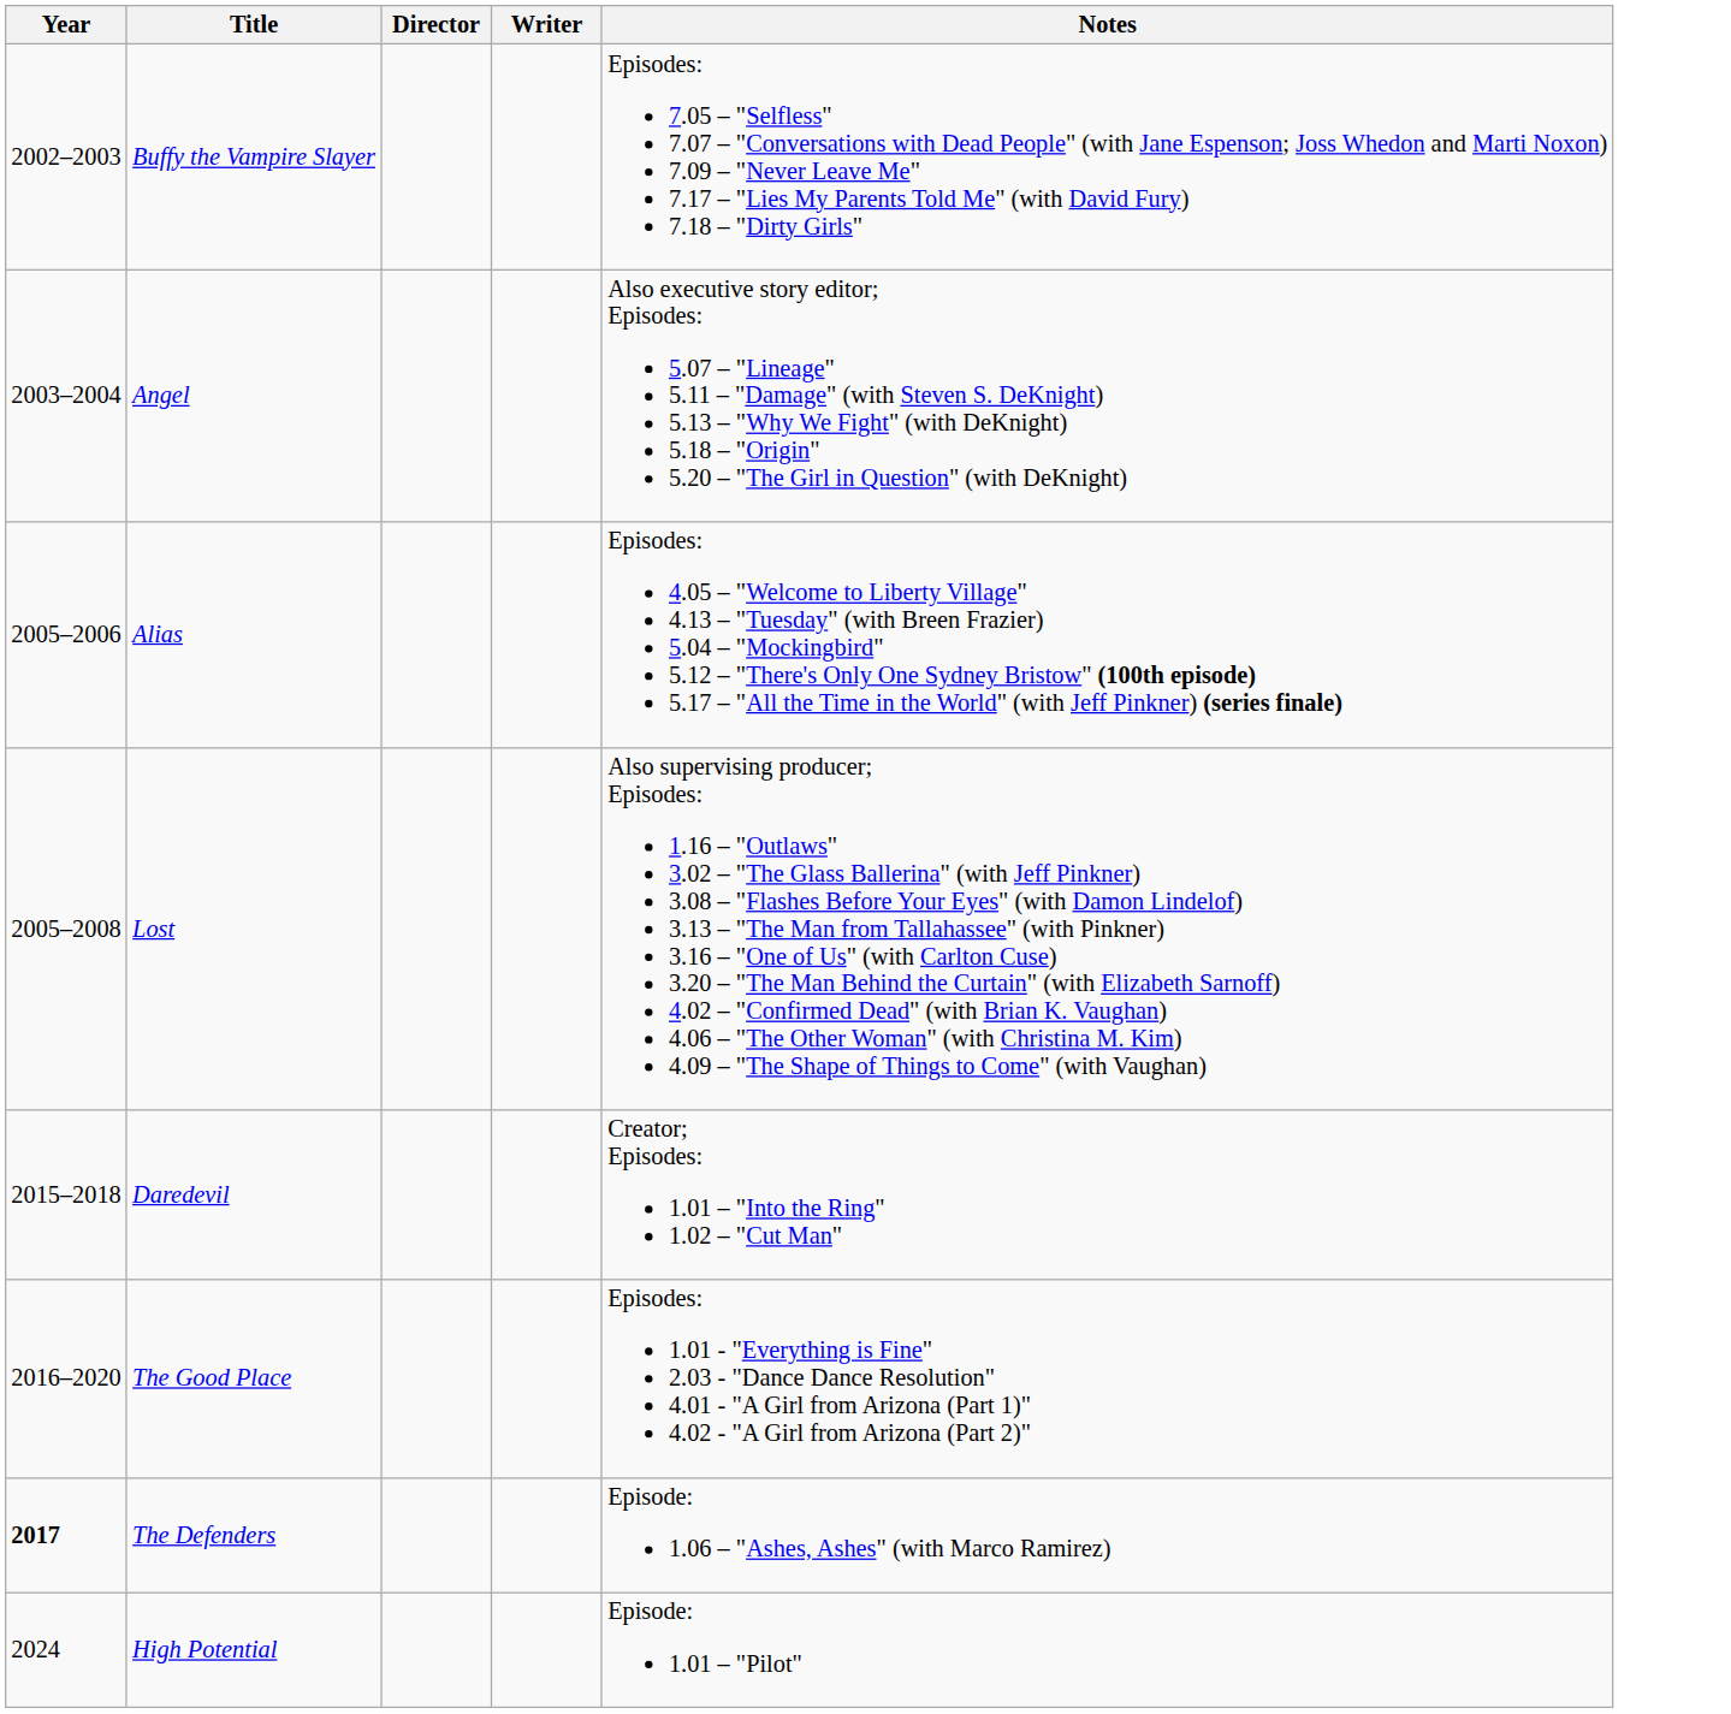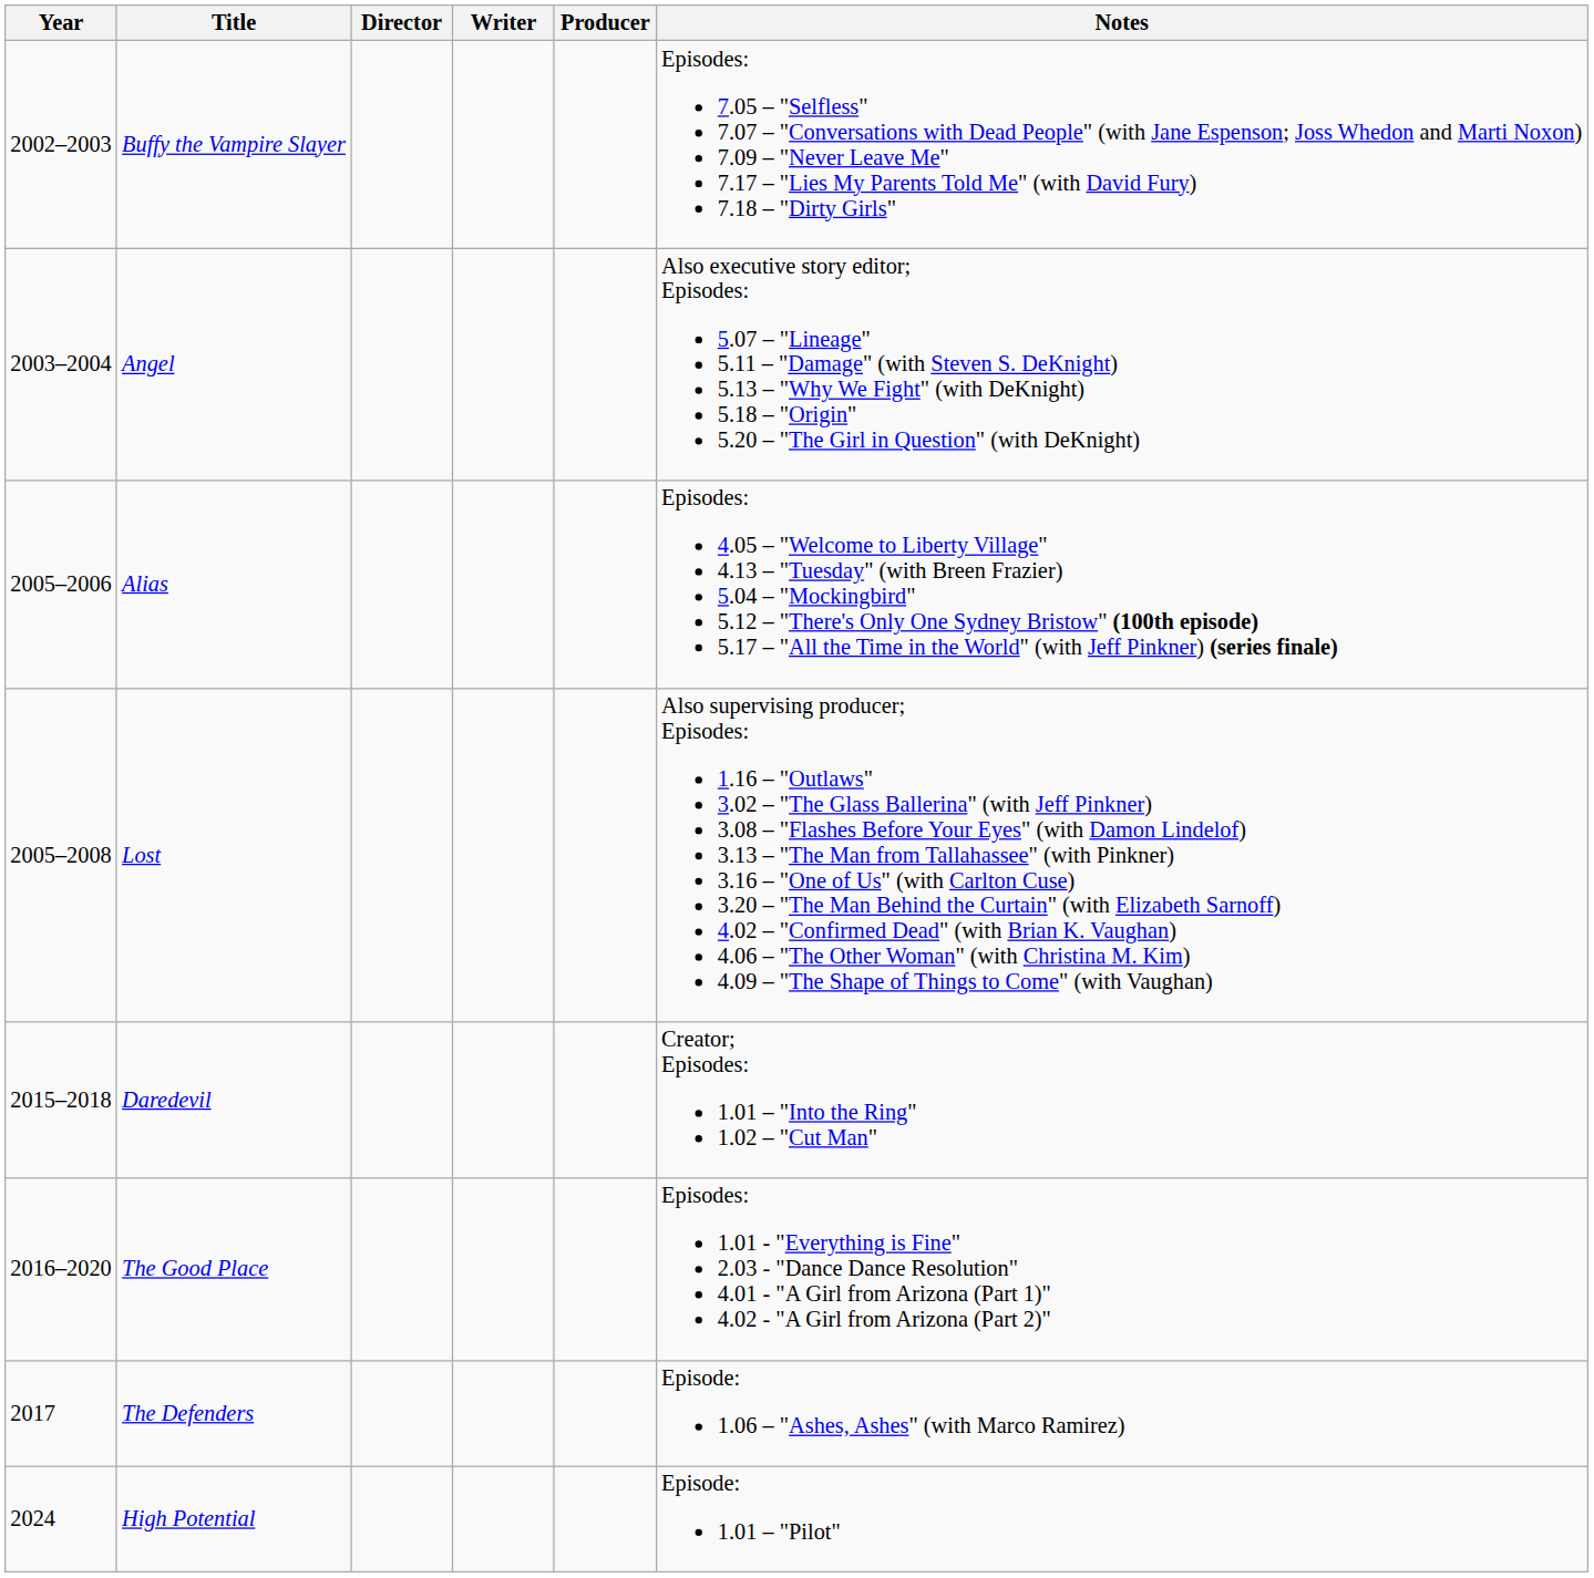+ column: Producer
The Defenders | Year: bold -> normal
